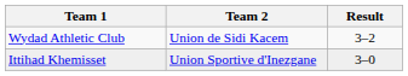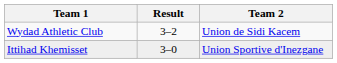columns swapped: Team 2 <-> Result
